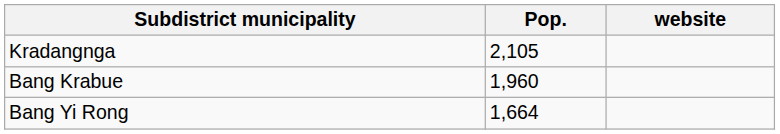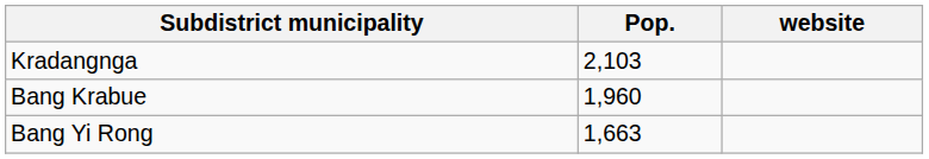Kradangnga | Pop.: 2,105 -> 2,103
Bang Yi Rong | Pop.: 1,664 -> 1,663
